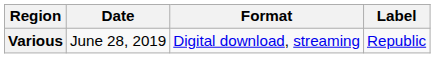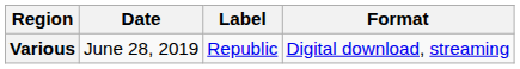columns swapped: Format <-> Label
